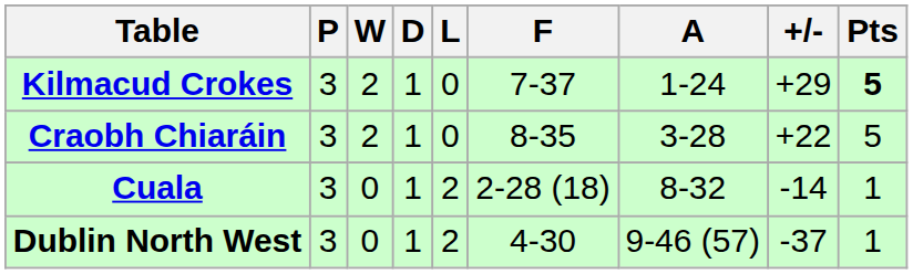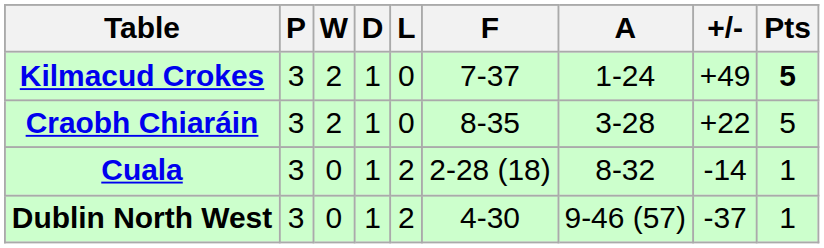Kilmacud Crokes | +/-: +29 -> +49
